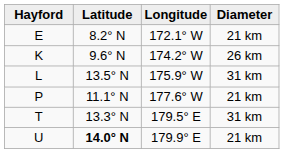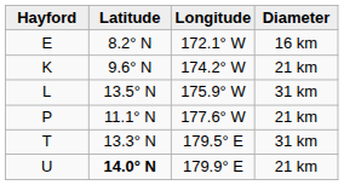E | Diameter: 21 km -> 16 km
K | Diameter: 26 km -> 21 km
